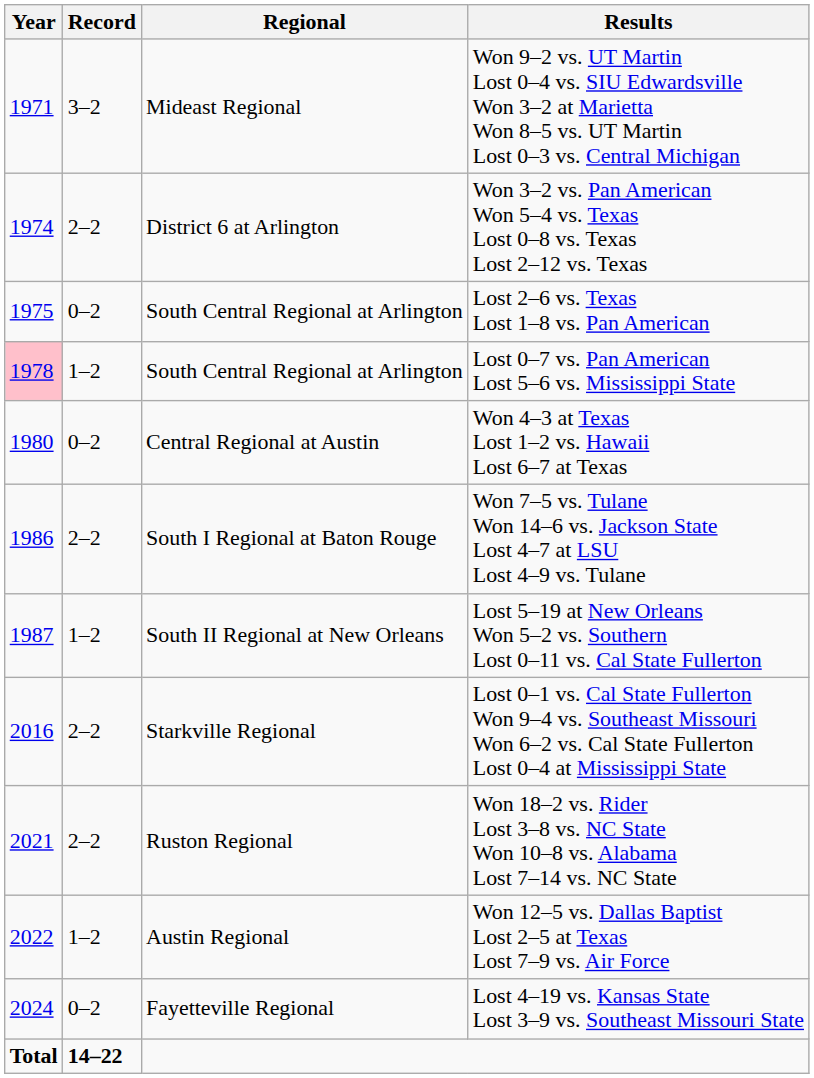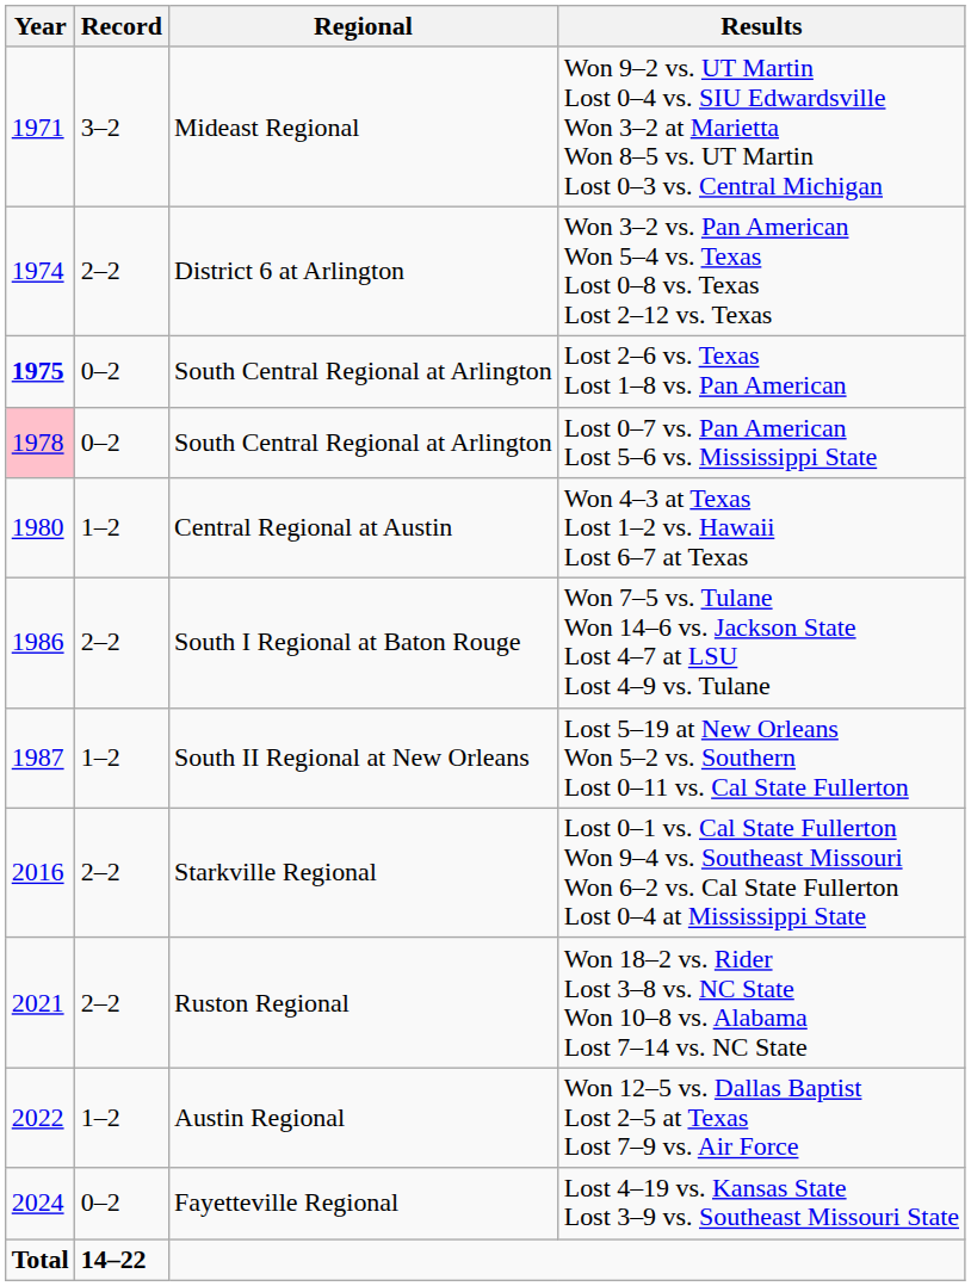Lost 2–6 vs. Texas Lost 1–8 vs. Pan American | Year: normal -> bold
Lost 0–7 vs. Pan American Lost 5–6 vs. Mississippi State | Record: 1–2 -> 0–2
Won 4–3 at Texas Lost 1–2 vs. Hawaii Lost 6–7 at Texas | Record: 0–2 -> 1–2
